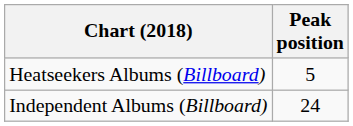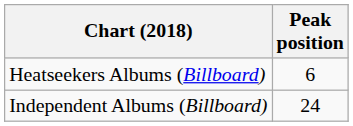Heatseekers Albums (Billboard) | Peak position: 5 -> 6
